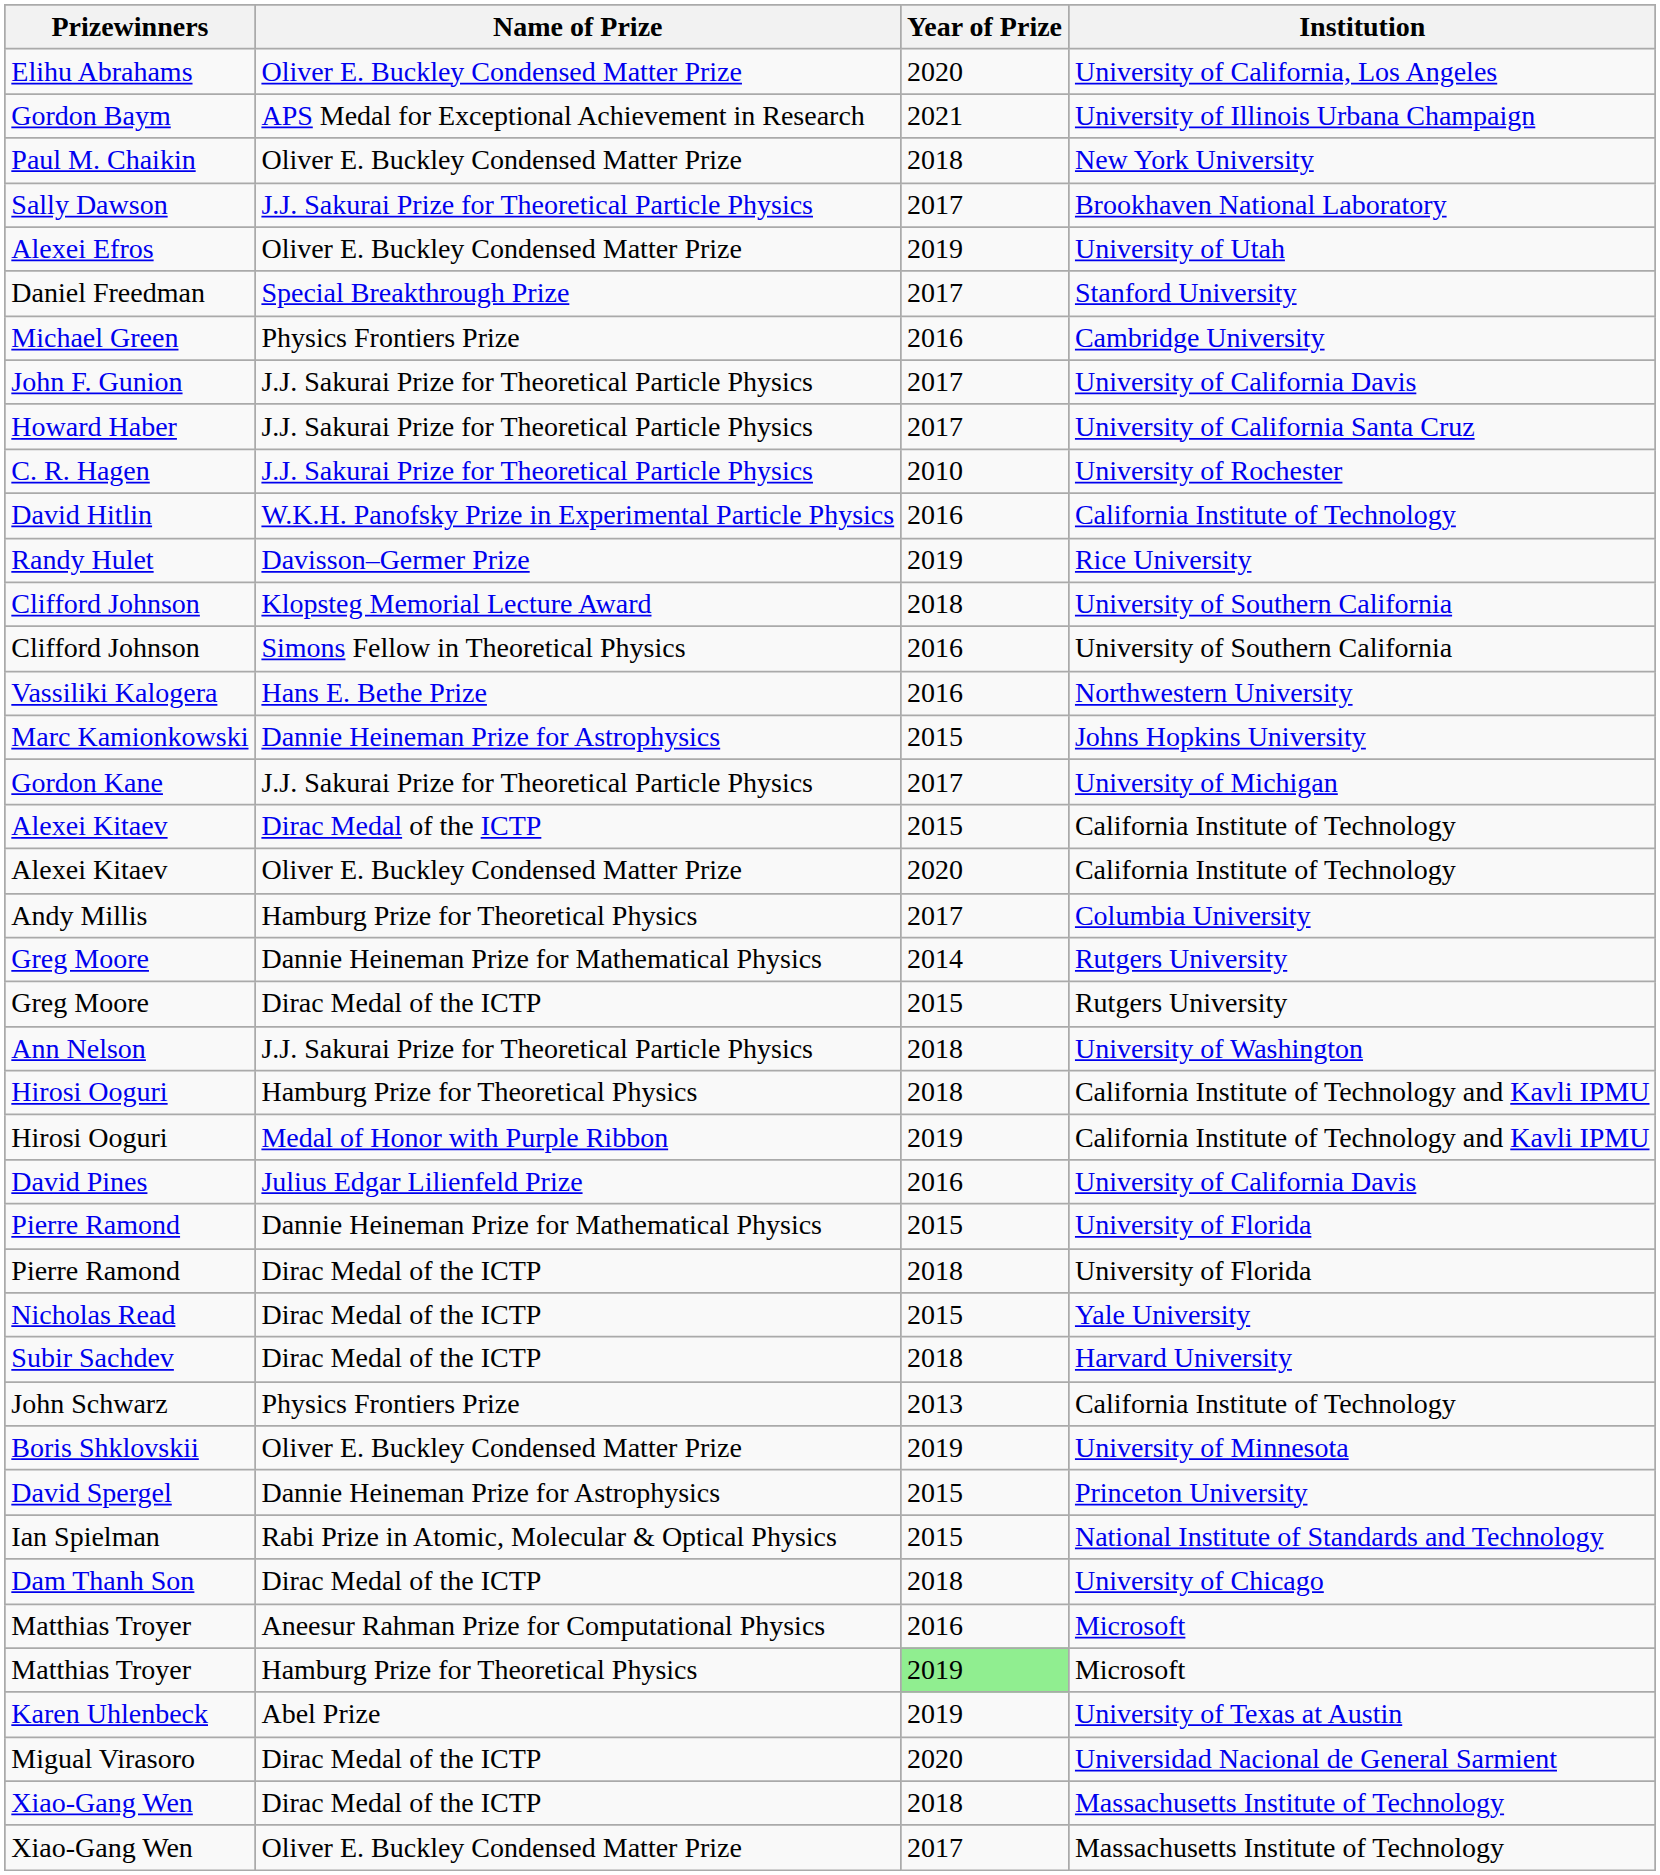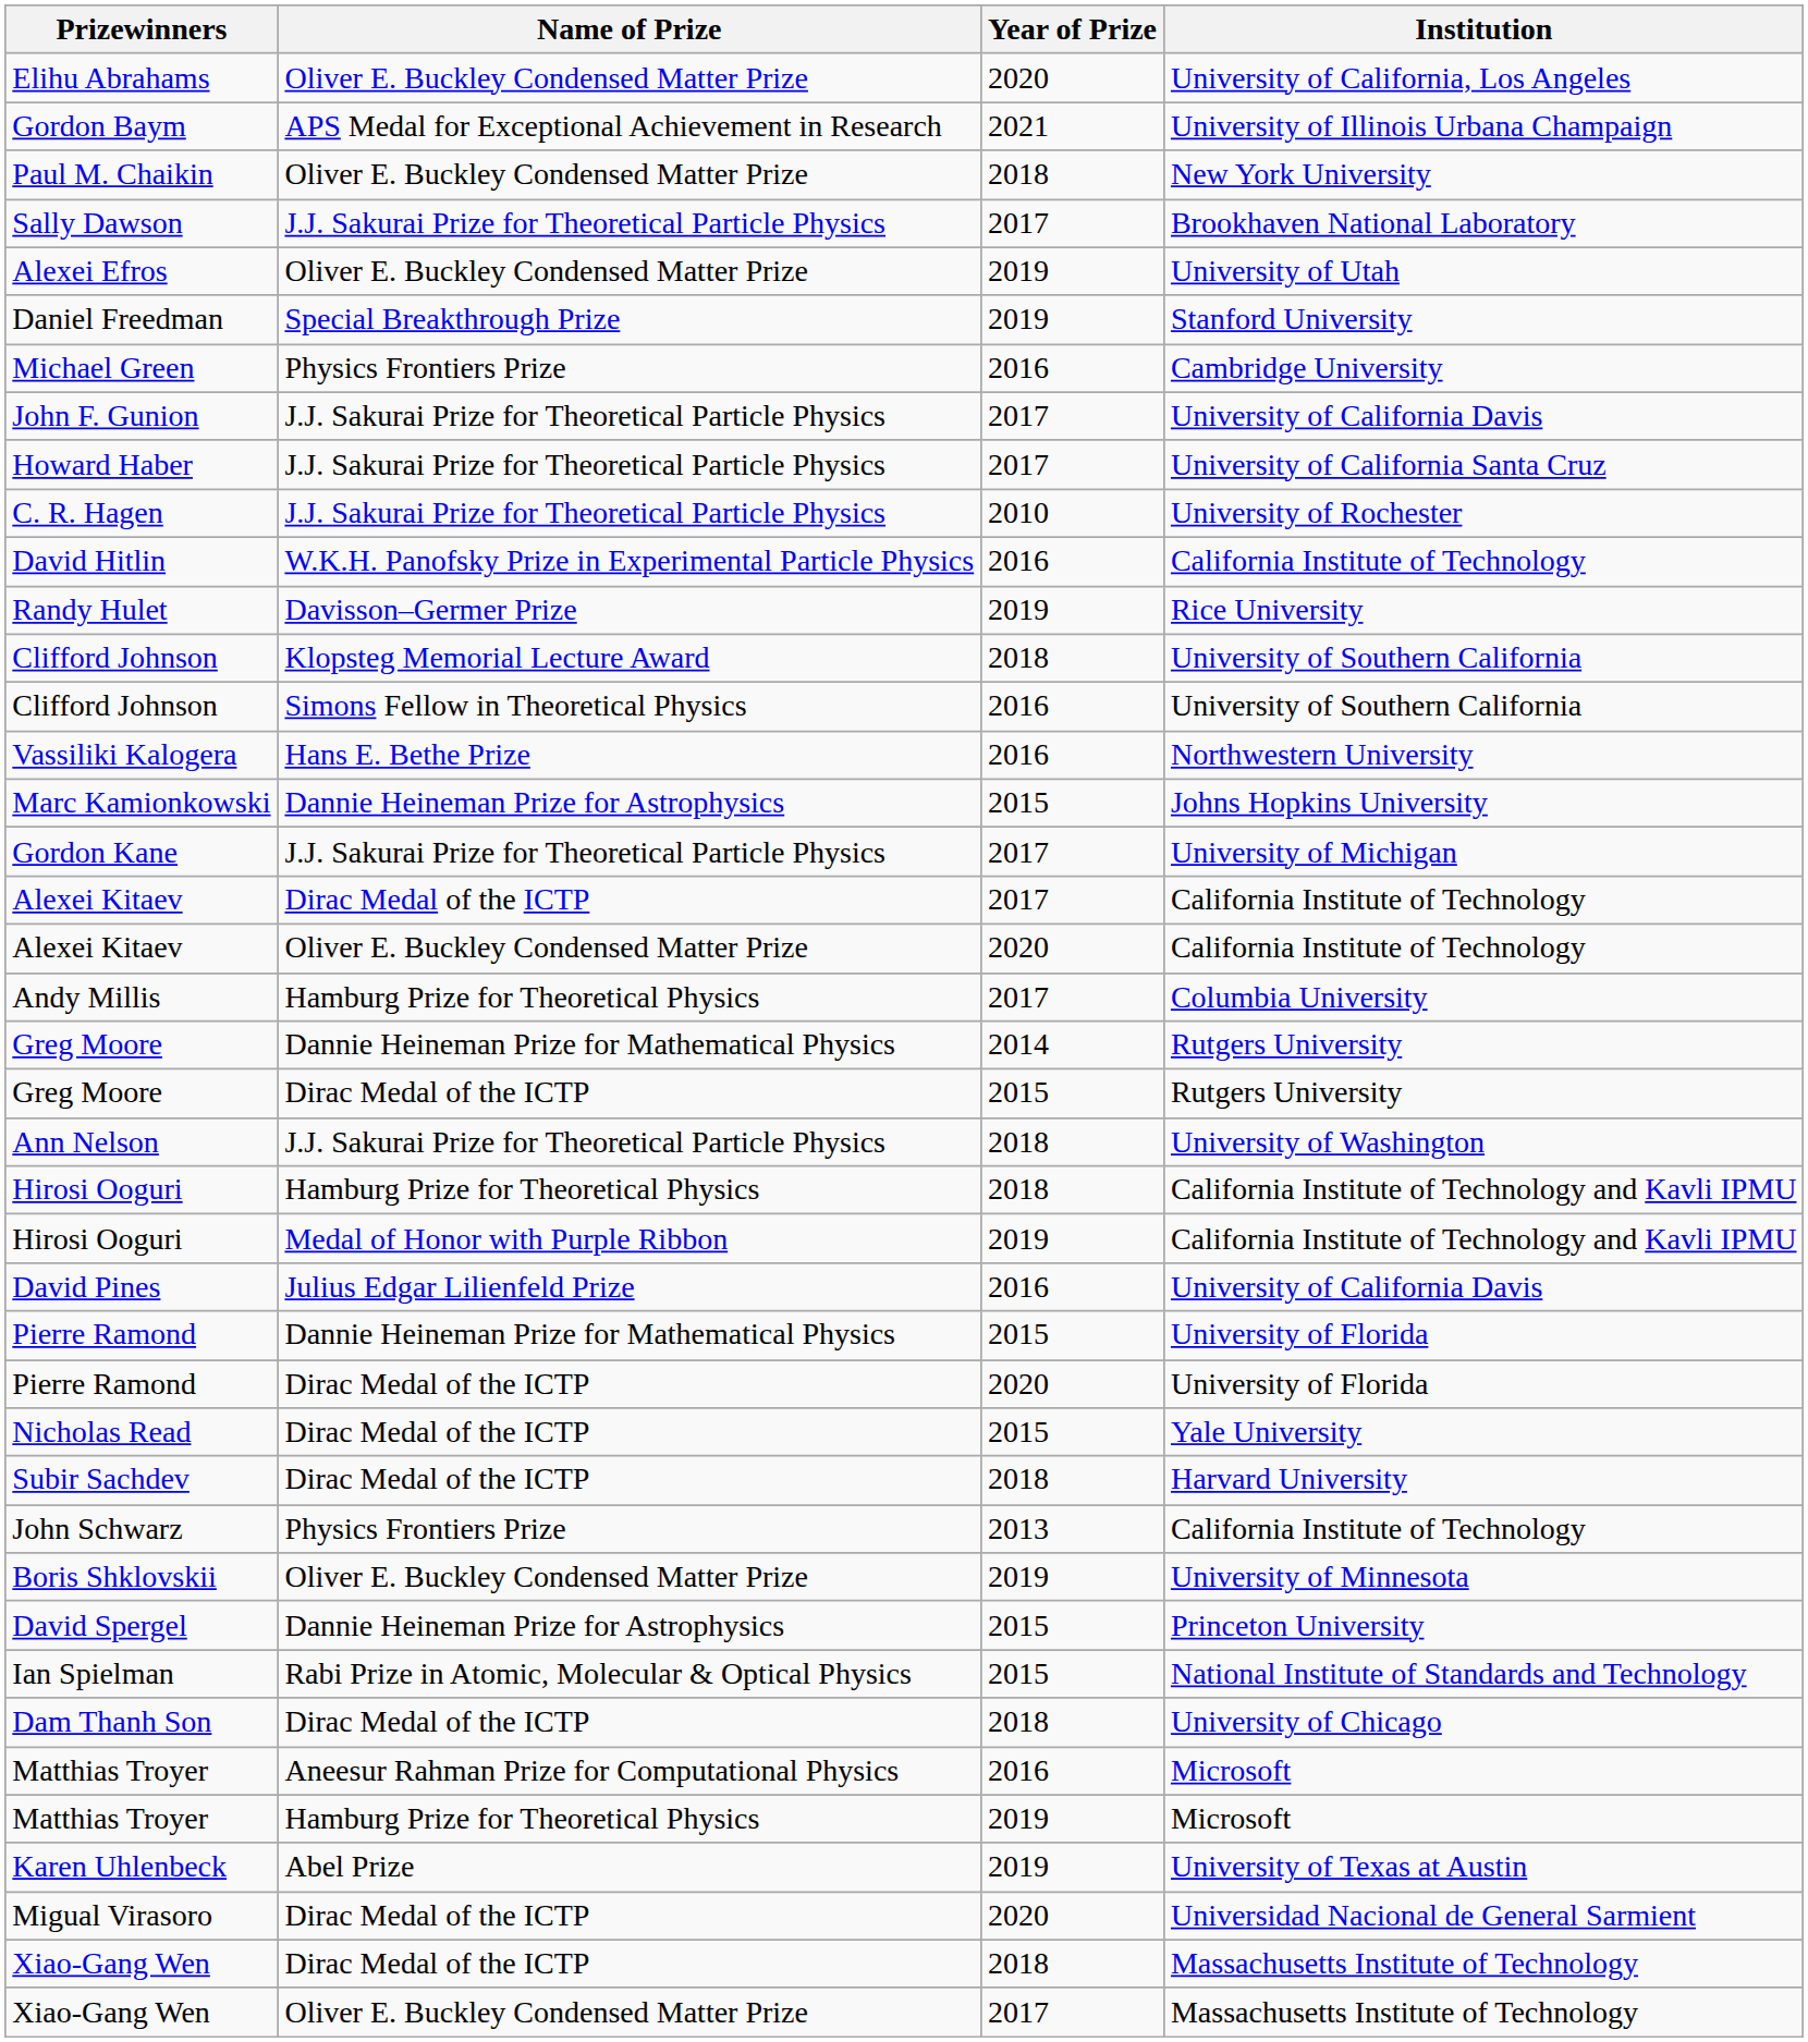Daniel Freedman | Year of Prize: 2017 -> 2019
Alexei Kitaev / Dirac Medal of the ICTP | Year of Prize: 2015 -> 2017
Pierre Ramond / Dirac Medal of the ICTP | Year of Prize: 2018 -> 2020
Matthias Troyer / Hamburg Prize for Theoretical Physics | Year of Prize: lightgreen background -> no background
